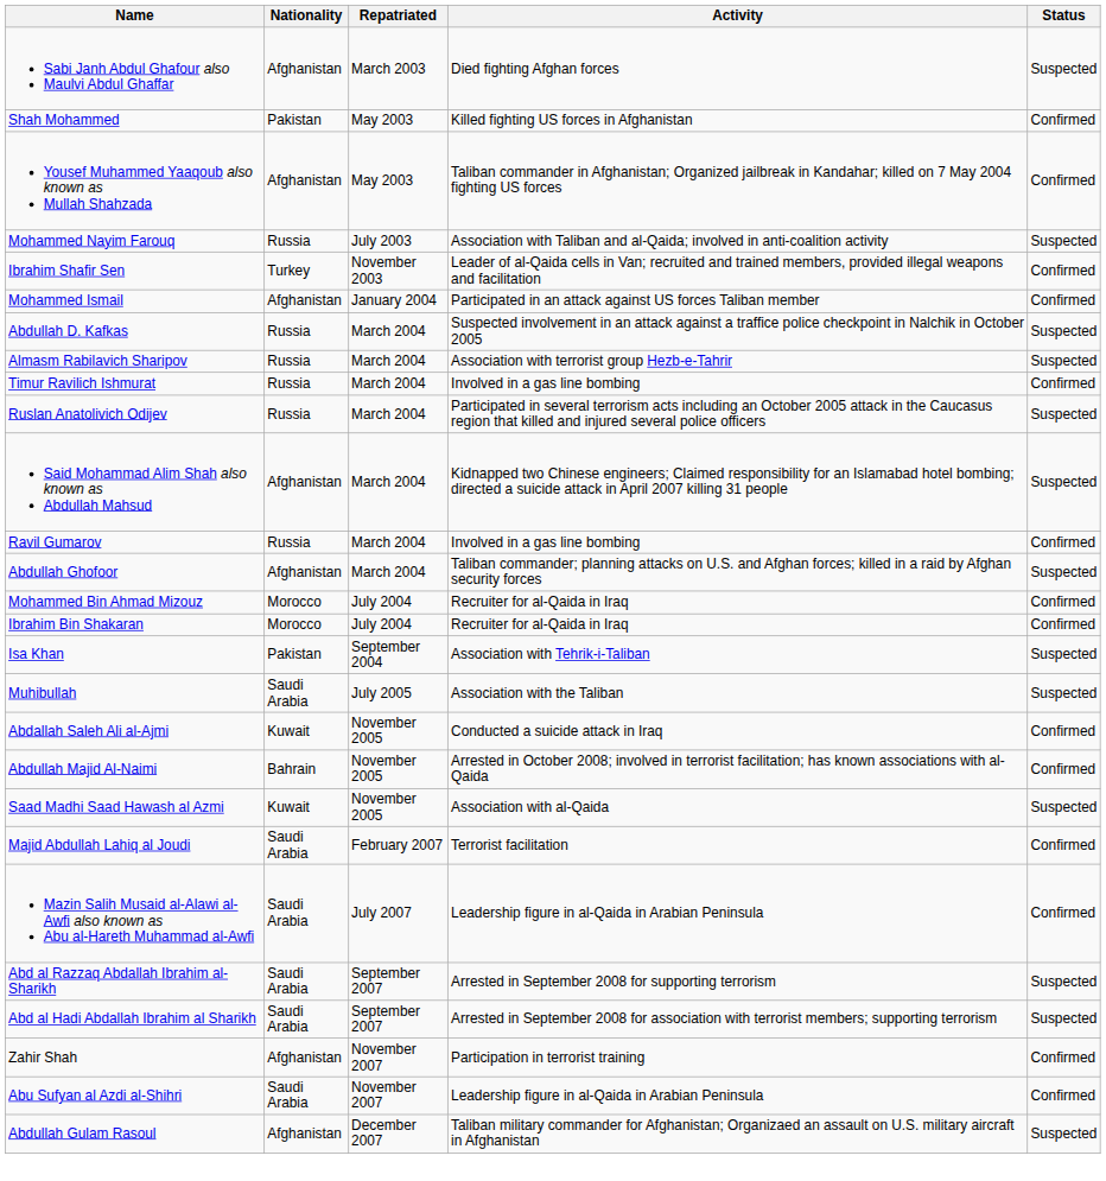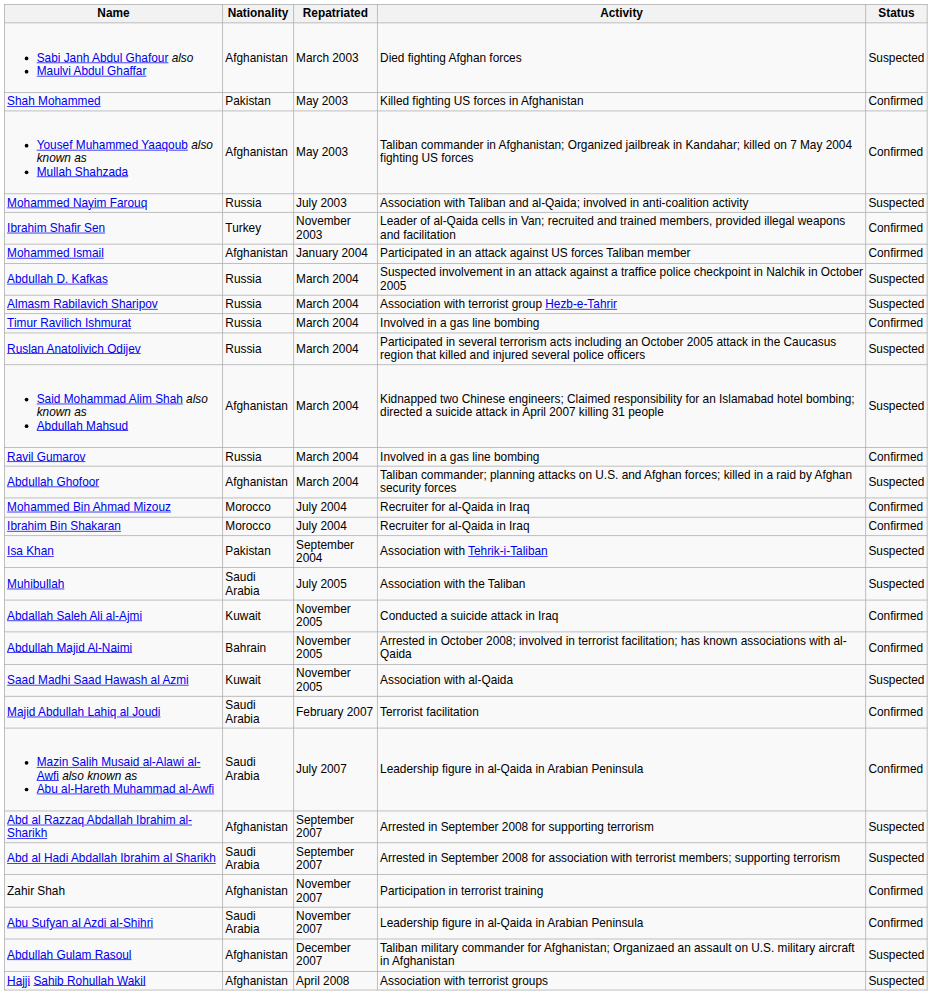Abd al Razzaq Abdallah Ibrahim al-Sharikh | Nationality: Saudi Arabia -> Afghanistan
+ row: Hajji Sahib Rohullah Wakil | Afghanistan | April 2008 | Association with terrorist groups | Suspected
